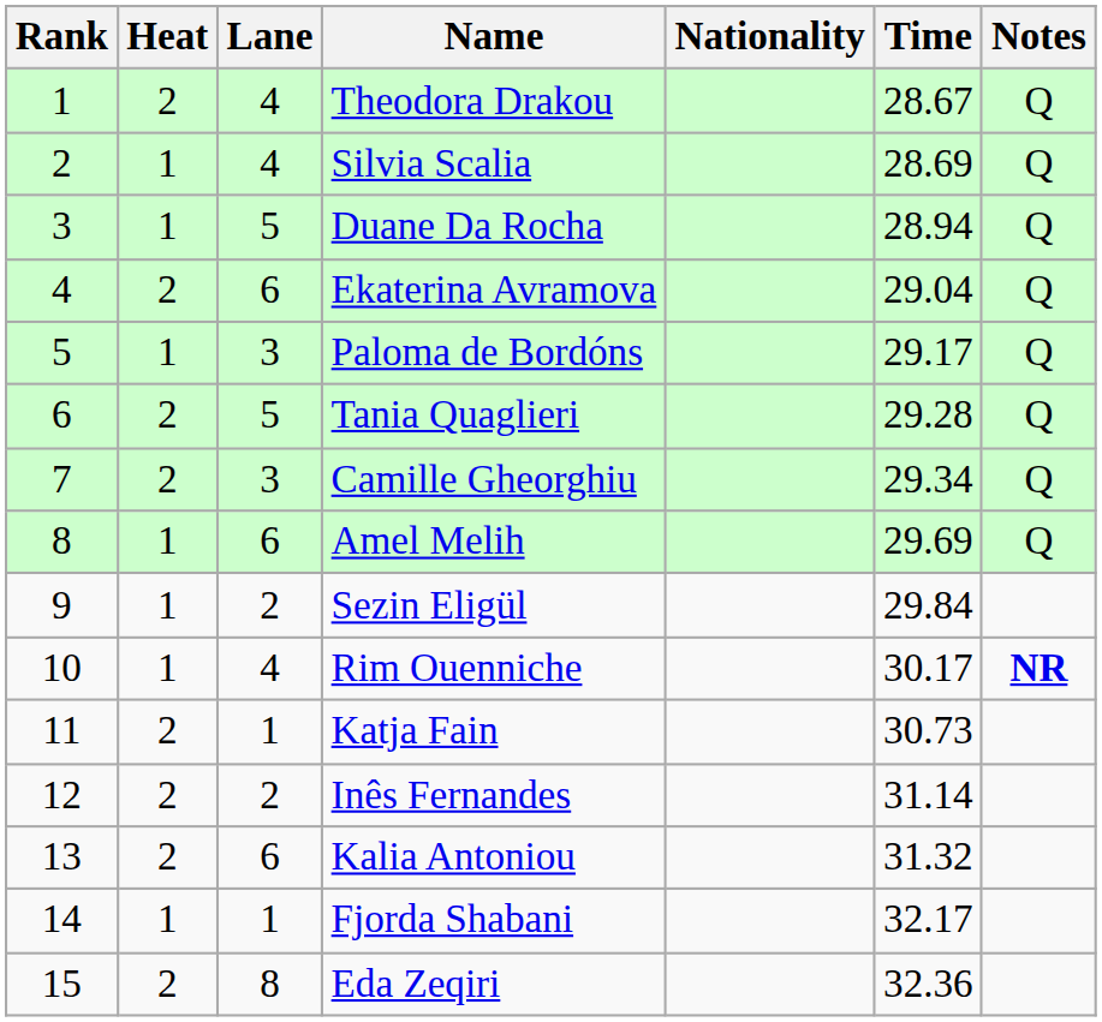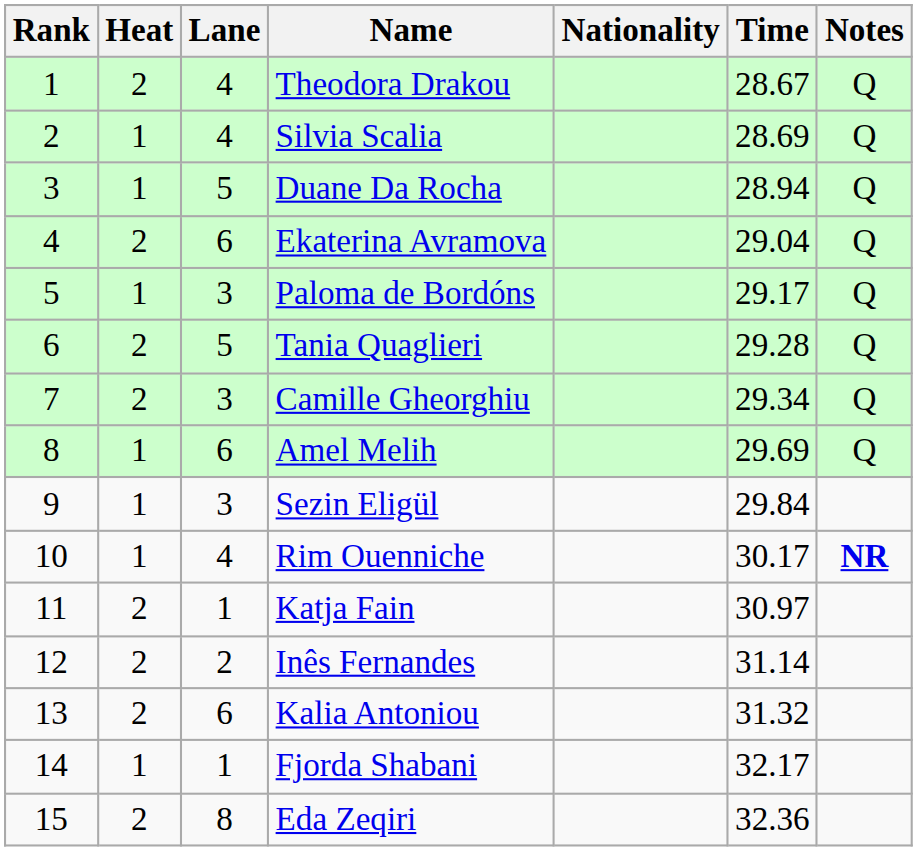Sezin Eligül | Lane: 2 -> 3
Katja Fain | Time: 30.73 -> 30.97
